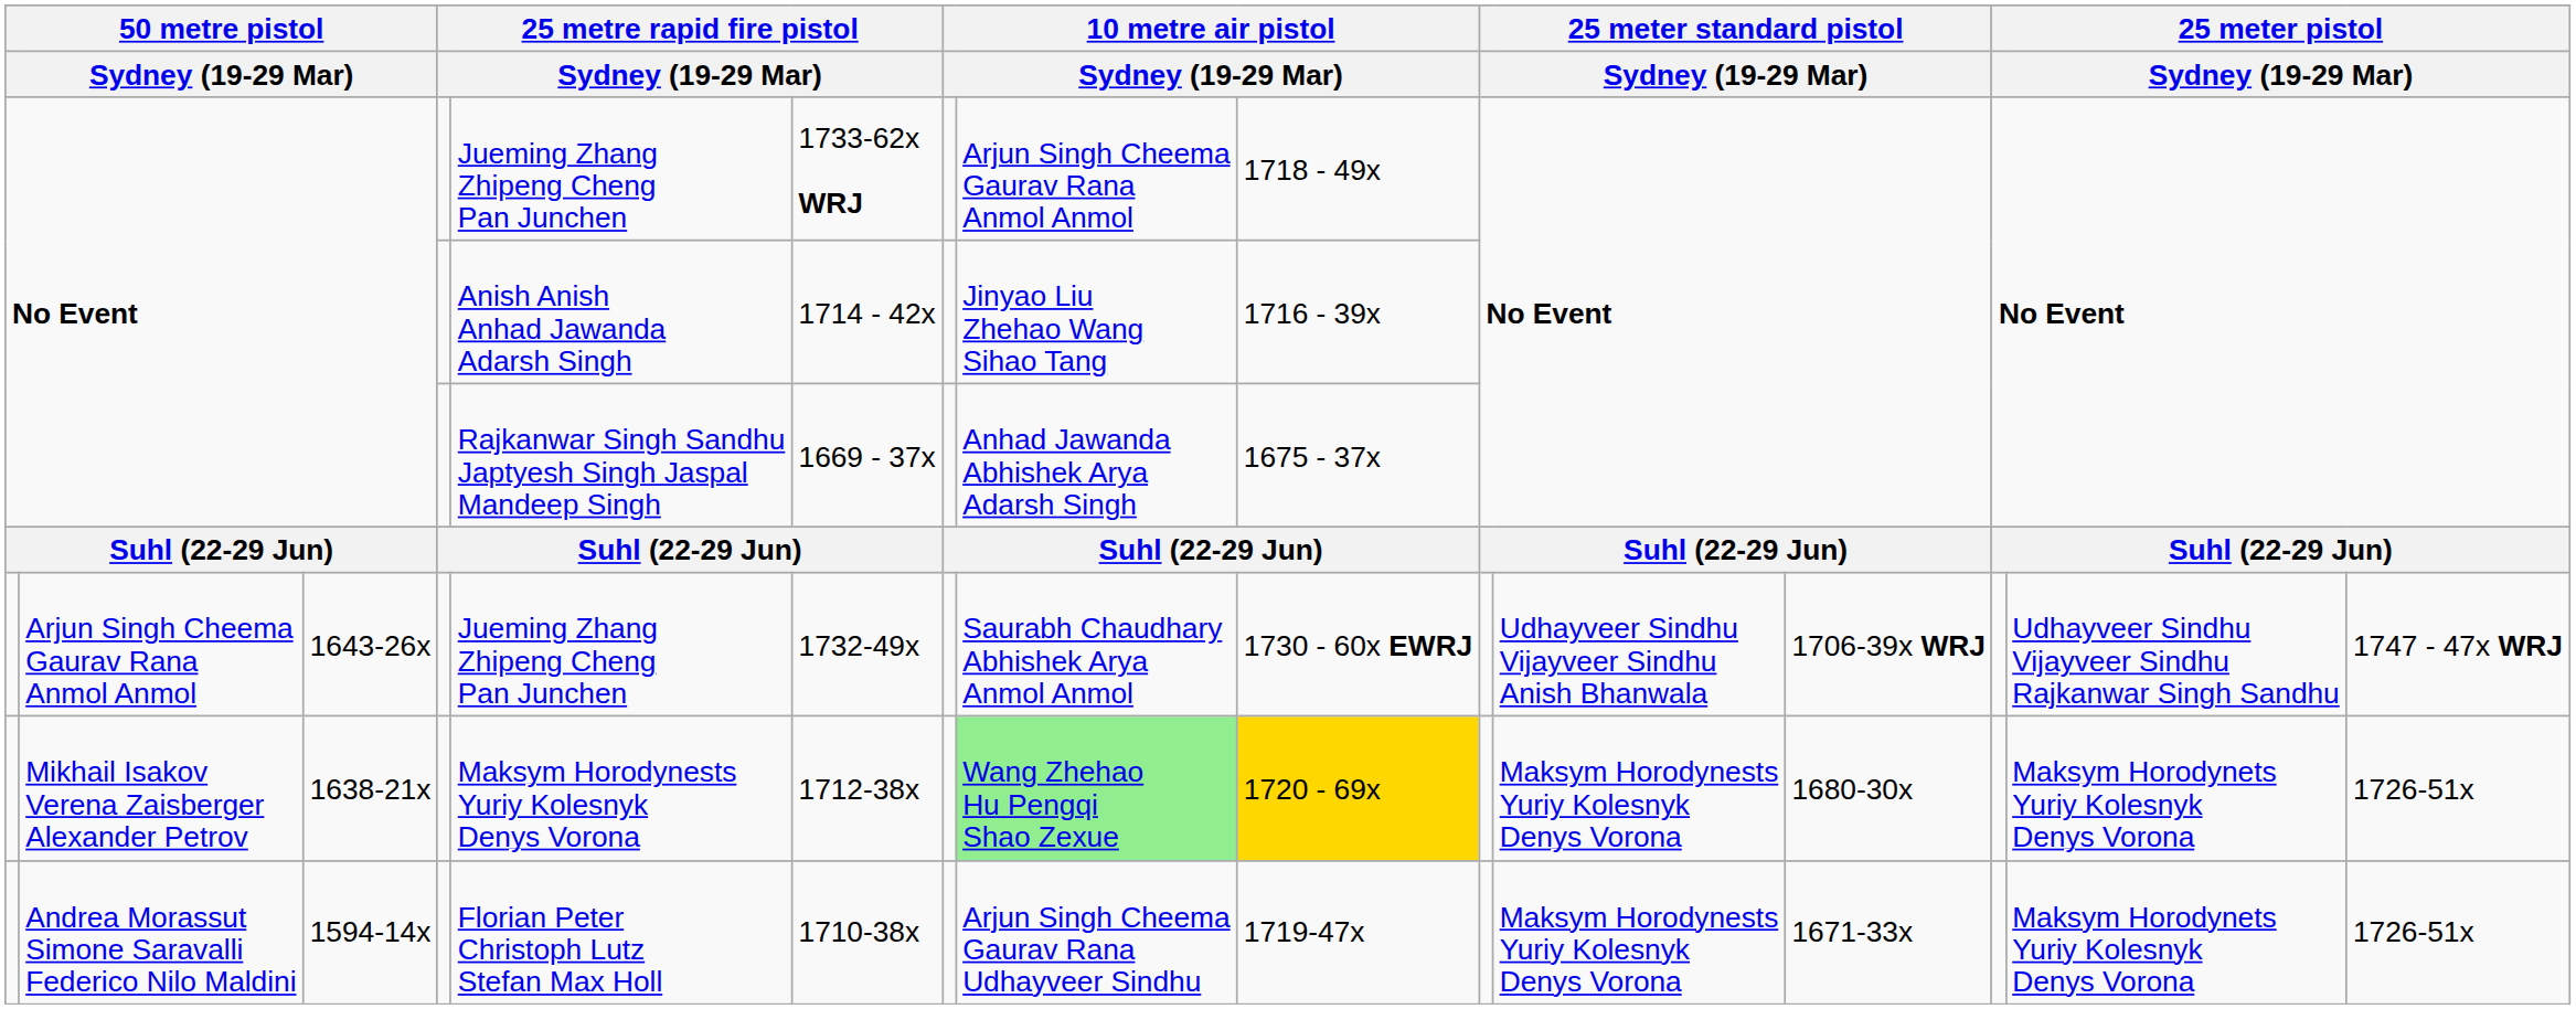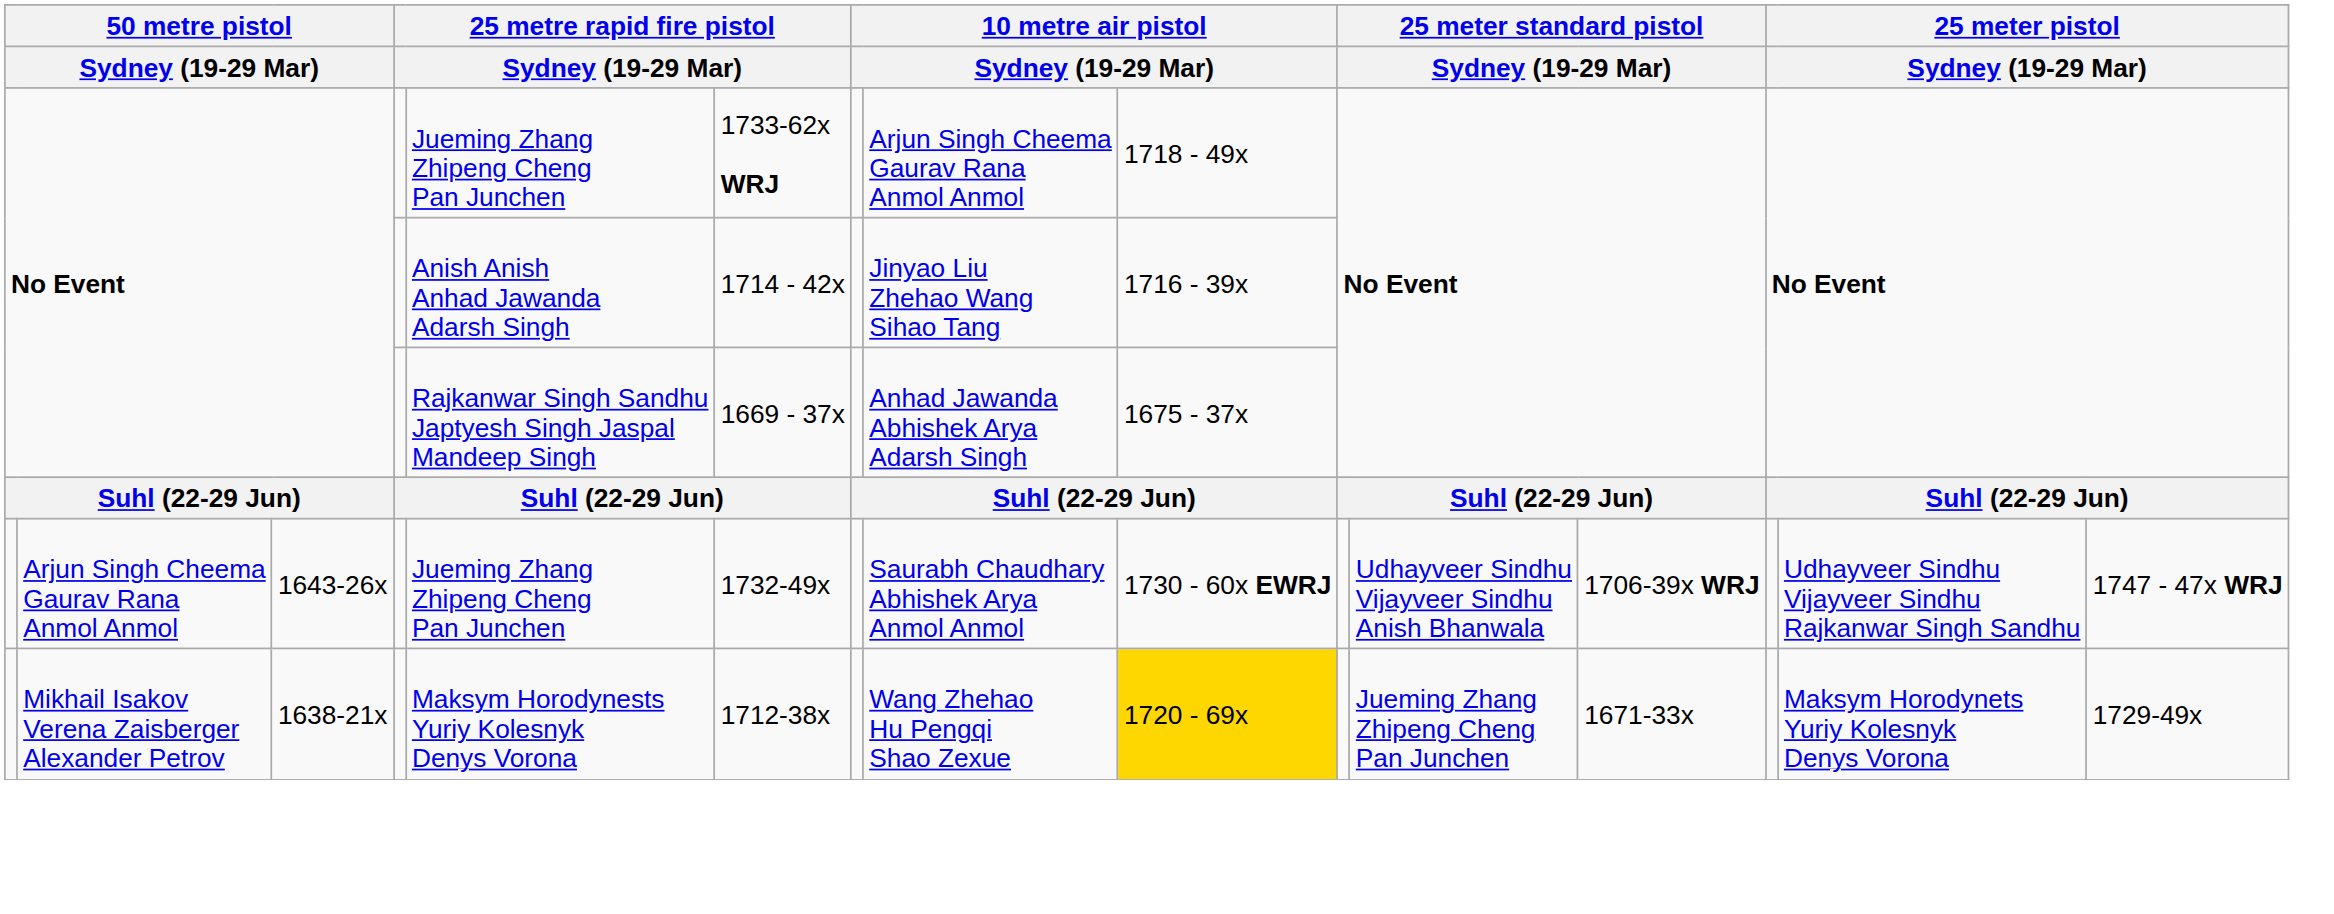Mikhail Isakov Verena Zaisberger Alexander Petrov | column 8: lightgreen background -> no background
Mikhail Isakov Verena Zaisberger Alexander Petrov | column 11: Maksym Horodynests Yuriy Kolesnyk Denys Vorona -> Jueming Zhang Zhipeng Cheng Pan Junchen
Mikhail Isakov Verena Zaisberger Alexander Petrov | column 12: 1680-30x -> 1671-33x
Mikhail Isakov Verena Zaisberger Alexander Petrov | column 15: 1726-51x -> 1729-49x
- row: Andrea Morassut Simone Saravalli Federico Nilo Maldini | 1594-14x | Florian Peter Christoph Lutz Stefan Max Holl | 1710-38x | Arjun Singh Cheema Gaurav Rana Udhayveer Sindhu | 1719-47x | Maksym Horodynests Yuriy Kolesnyk Denys Vorona | 1671-33x | Maksym Horodynets Yuriy Kolesnyk Denys Vorona | 1726-51x
